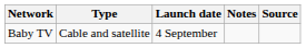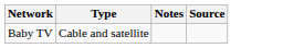- column: Launch date | 4 September
